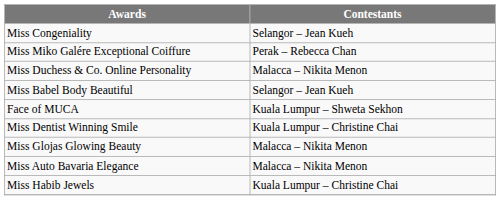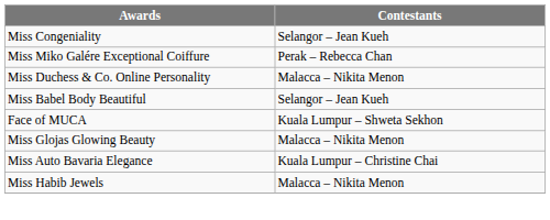- row: Miss Dentist Winning Smile | Kuala Lumpur – Christine Chai
Miss Auto Bavaria Elegance | Contestants: Malacca – Nikita Menon -> Kuala Lumpur – Christine Chai
Miss Habib Jewels | Contestants: Kuala Lumpur – Christine Chai -> Malacca – Nikita Menon
